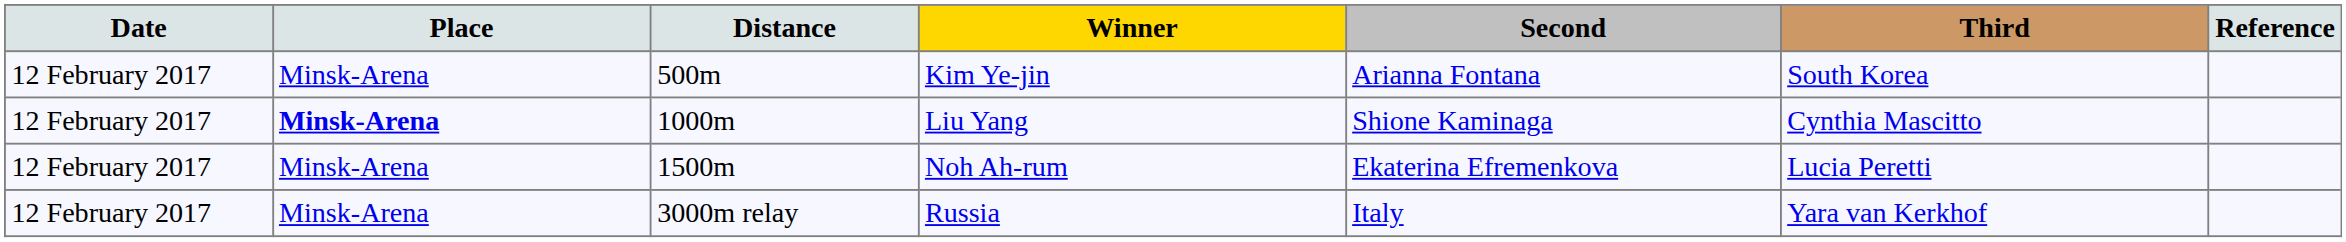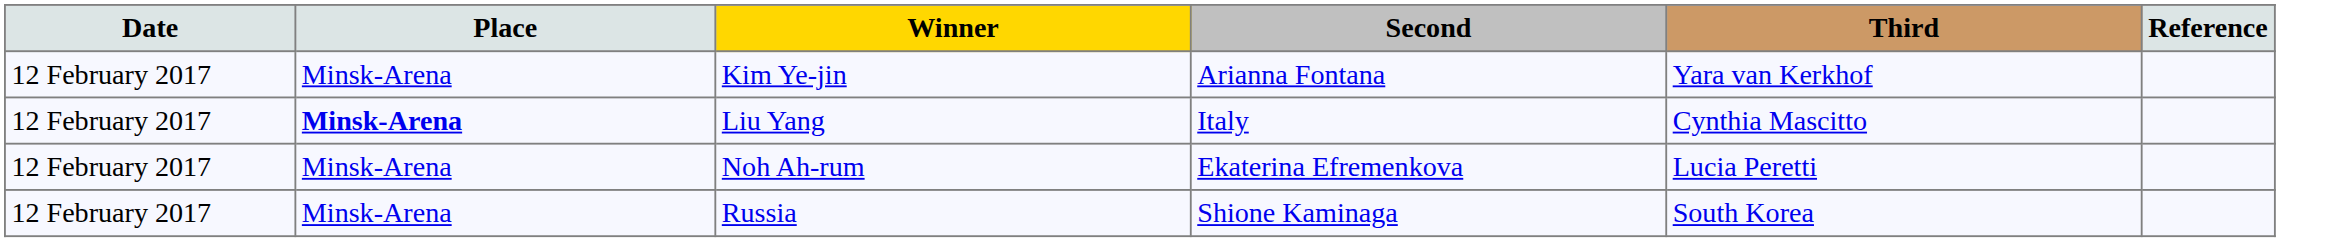- column: Distance | 500m | 1000m | 1500m | 3000m relay
Kim Ye-jin | Third: South Korea -> Yara van Kerkhof
Liu Yang | Second: Shione Kaminaga -> Italy
Russia | Second: Italy -> Shione Kaminaga
Russia | Third: Yara van Kerkhof -> South Korea
